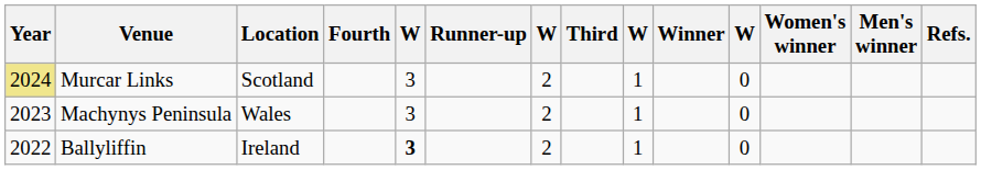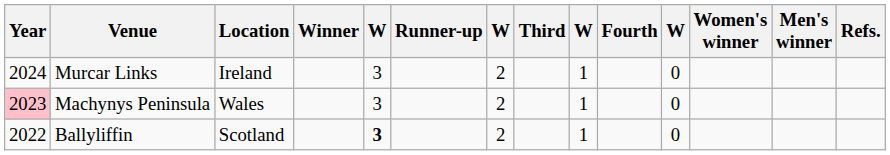columns swapped: Winner <-> Fourth
Murcar Links | Year: khaki background -> no background
Murcar Links | Location: Scotland -> Ireland
Machynys Peninsula | Year: no background -> pink background
Ballyliffin | Location: Ireland -> Scotland
